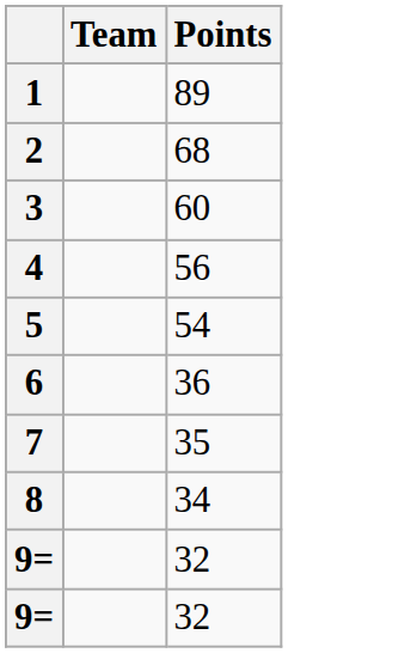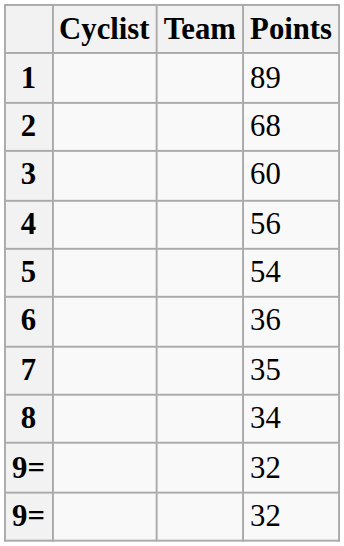+ column: Cyclist
